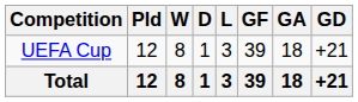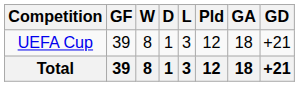columns swapped: Pld <-> GF
